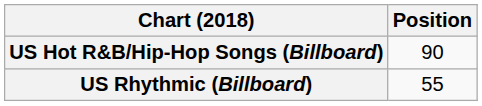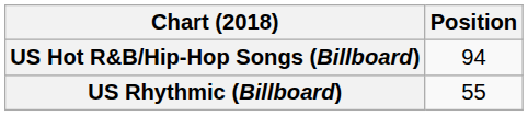US Hot R&B/Hip-Hop Songs (Billboard) | Position: 90 -> 94
